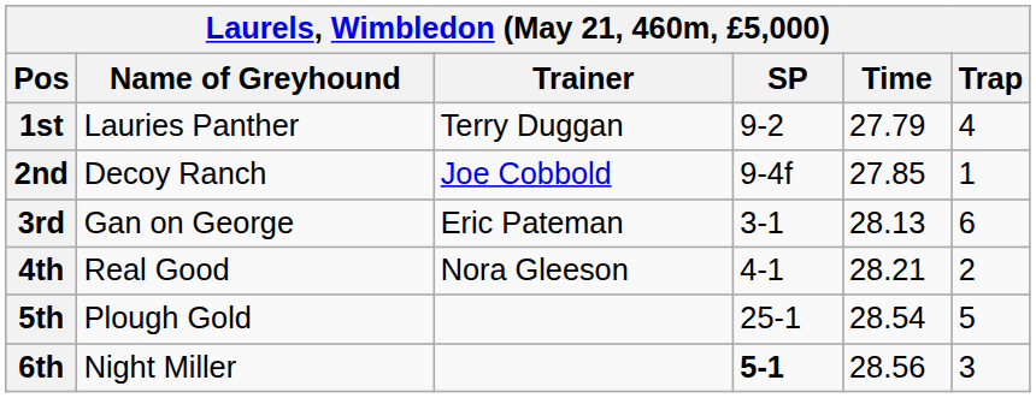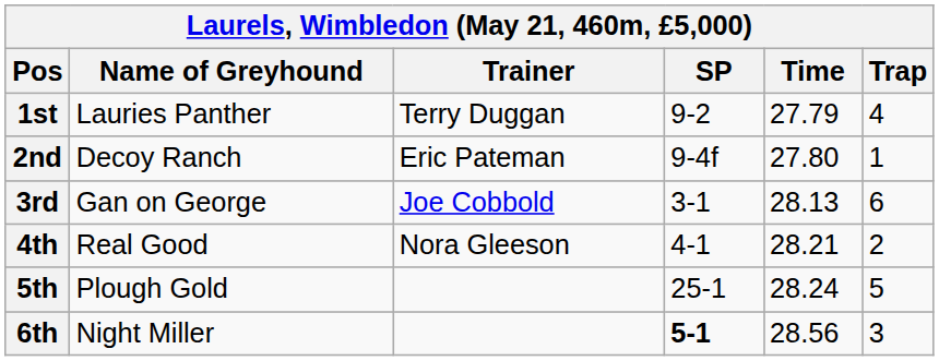2nd | Trainer: Joe Cobbold -> Eric Pateman
2nd | Time: 27.85 -> 27.80
3rd | Trainer: Eric Pateman -> Joe Cobbold
5th | Time: 28.54 -> 28.24
